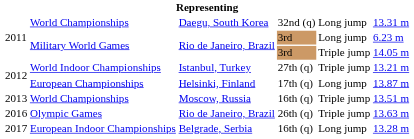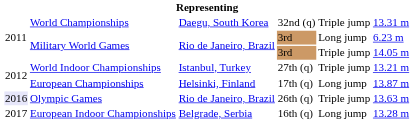World Championships / Daegu, South Korea | column 5: Long jump -> Triple jump
- row: 2013 | World Championships | Moscow, Russia | 16th (q) | Triple jump | 13.51 m
Olympic Games | column 1: no background -> lavender background
